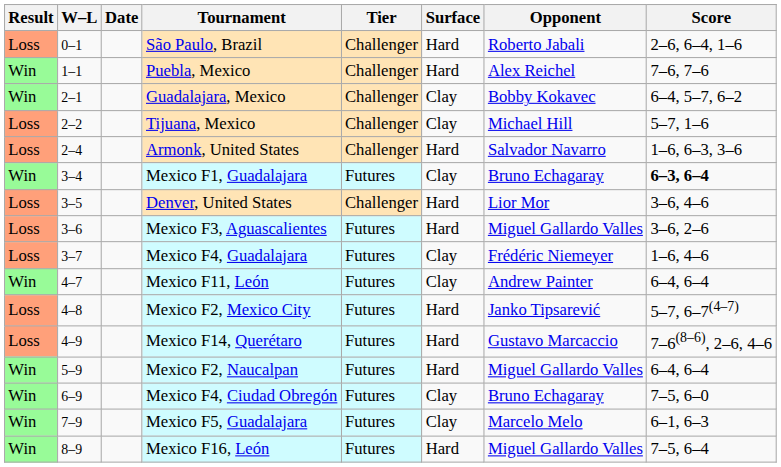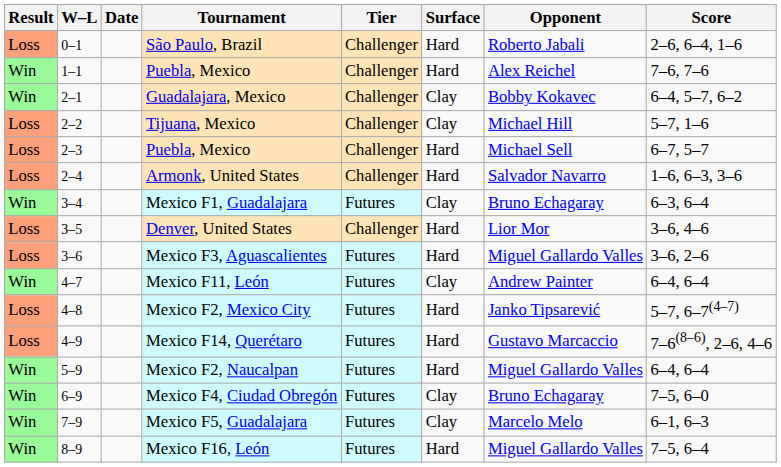+ row: Loss | 2–3 | Puebla, Mexico | Challenger | Hard | Michael Sell | 6–7, 5–7
Mexico F1, Guadalajara | Score: bold -> normal
- row: Loss | 3–7 | Mexico F4, Guadalajara | Futures | Clay | Frédéric Niemeyer | 1–6, 4–6
